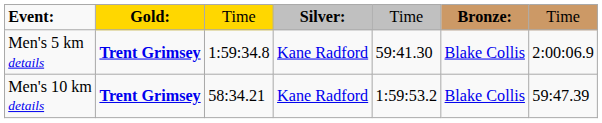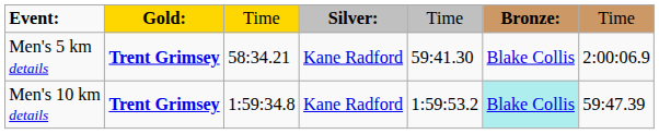Men's 5 km details | column 3: 1:59:34.8 -> 58:34.21
Men's 10 km details | column 3: 58:34.21 -> 1:59:34.8
Men's 10 km details | column 6: no background -> paleturquoise background
